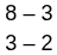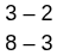rows swapped: 3 – 2 <-> 8 – 3
